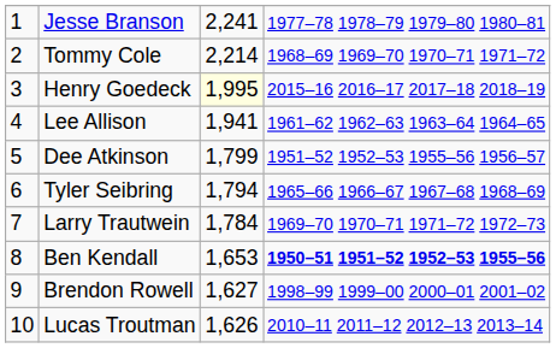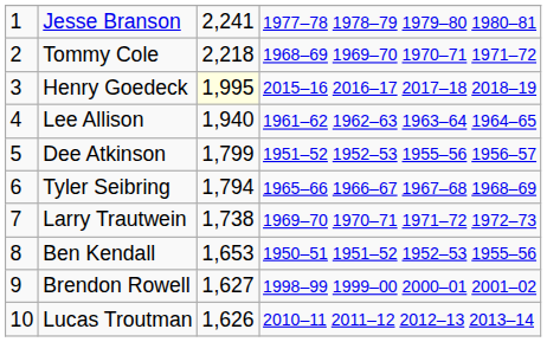Tommy Cole | column 3: 2,214 -> 2,218
Lee Allison | column 3: 1,941 -> 1,940
Larry Trautwein | column 3: 1,784 -> 1,738
Ben Kendall | column 4: bold -> normal
